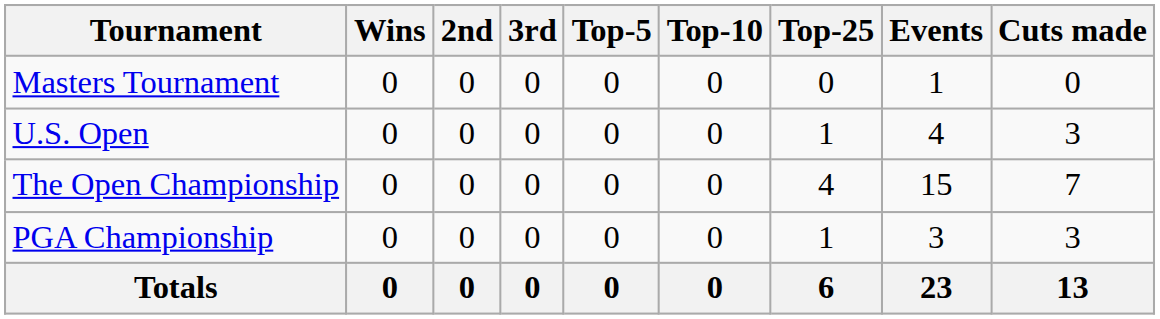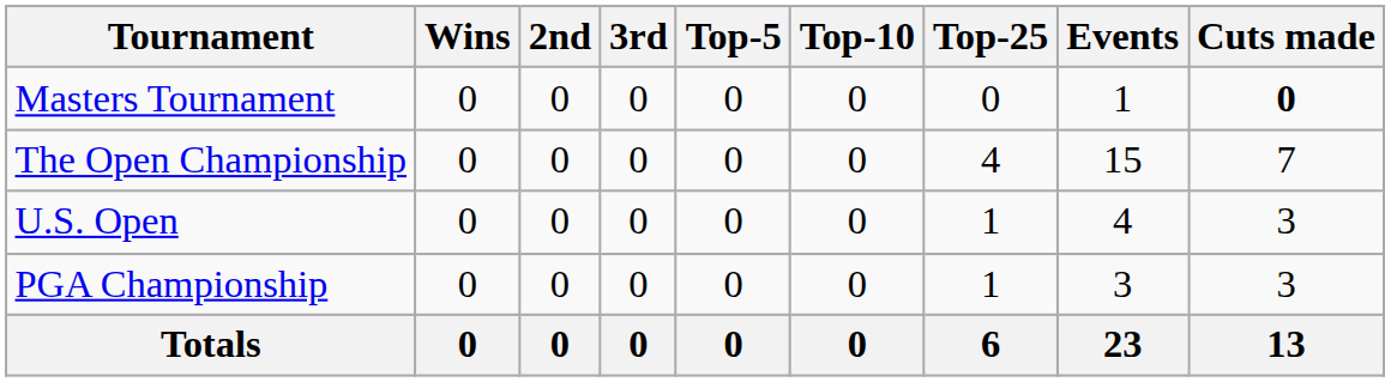Masters Tournament | Cuts made: normal -> bold
rows swapped: U.S. Open <-> The Open Championship
